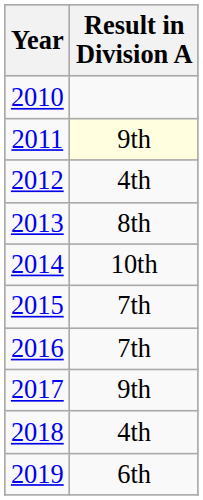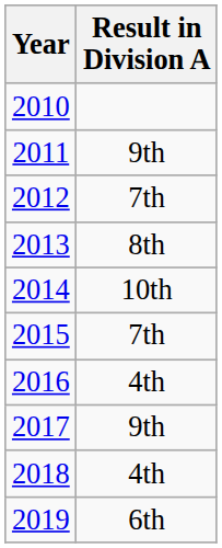2011 | Result in Division A: lightyellow background -> no background
2012 | Result in Division A: 4th -> 7th
2016 | Result in Division A: 7th -> 4th
